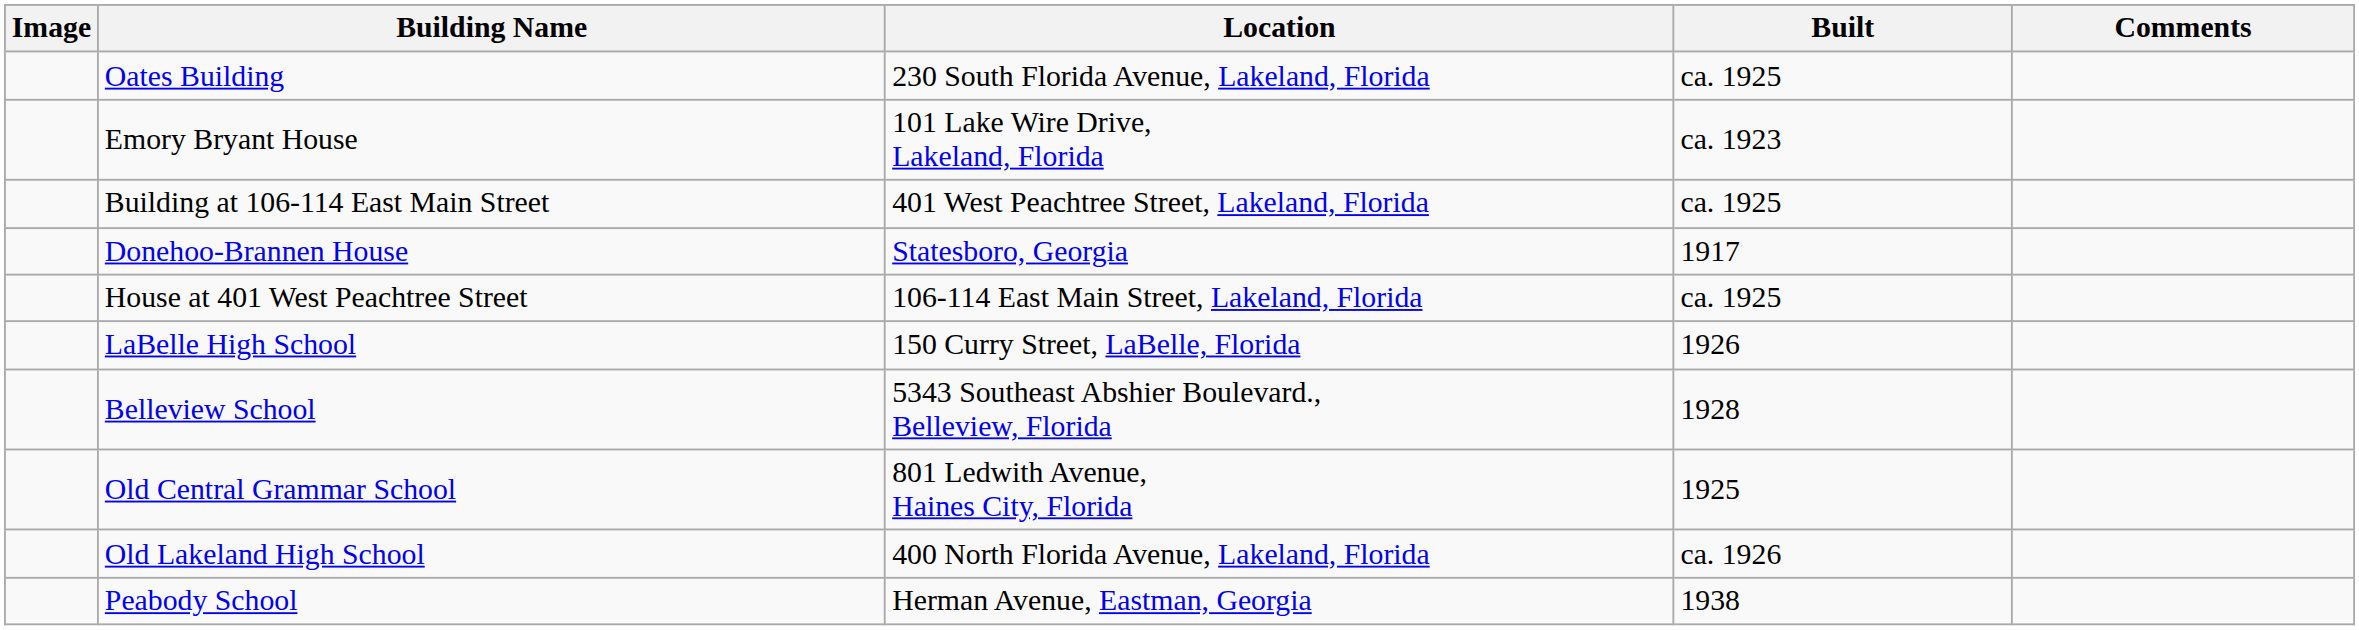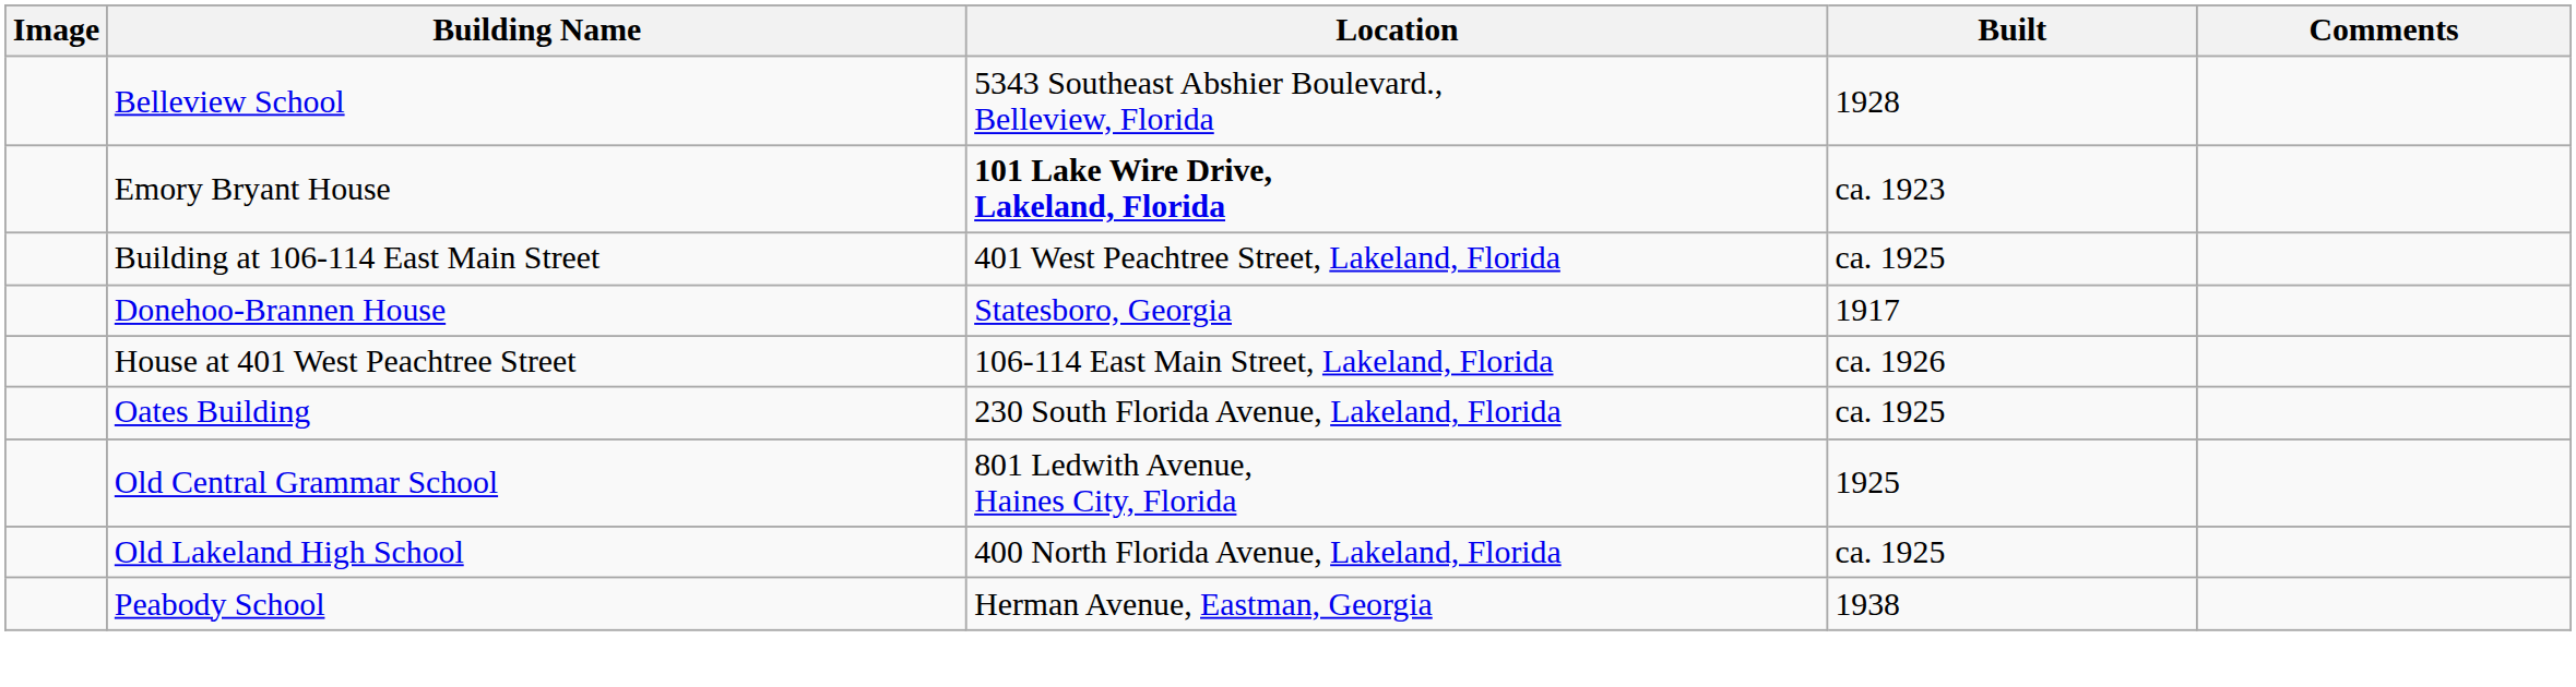rows swapped: Belleview School <-> Oates Building
Emory Bryant House | Location: normal -> bold
House at 401 West Peachtree Street | Built: ca. 1925 -> ca. 1926
- row: LaBelle High School | 150 Curry Street, LaBelle, Florida | 1926
Old Lakeland High School | Built: ca. 1926 -> ca. 1925
